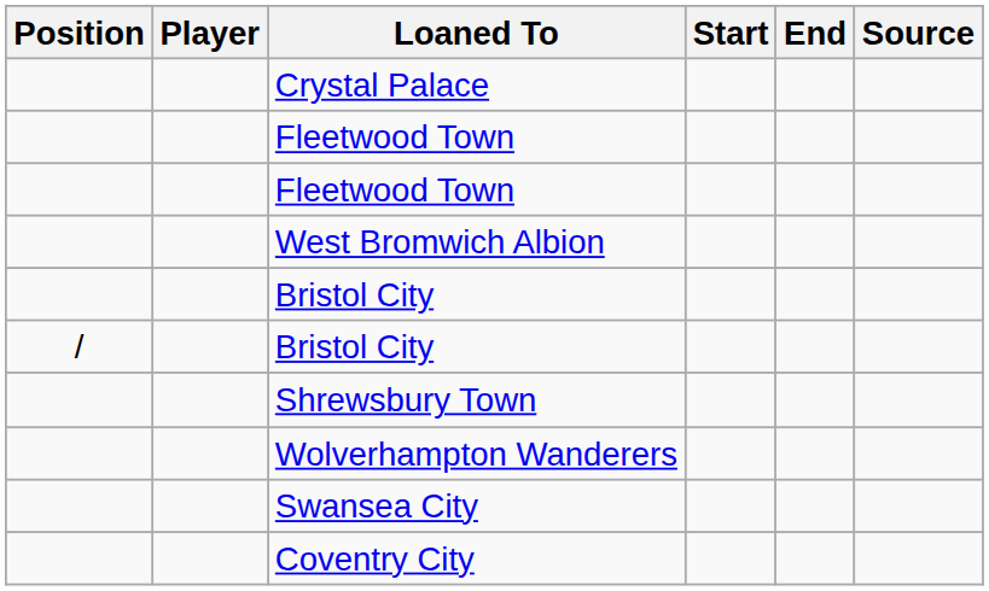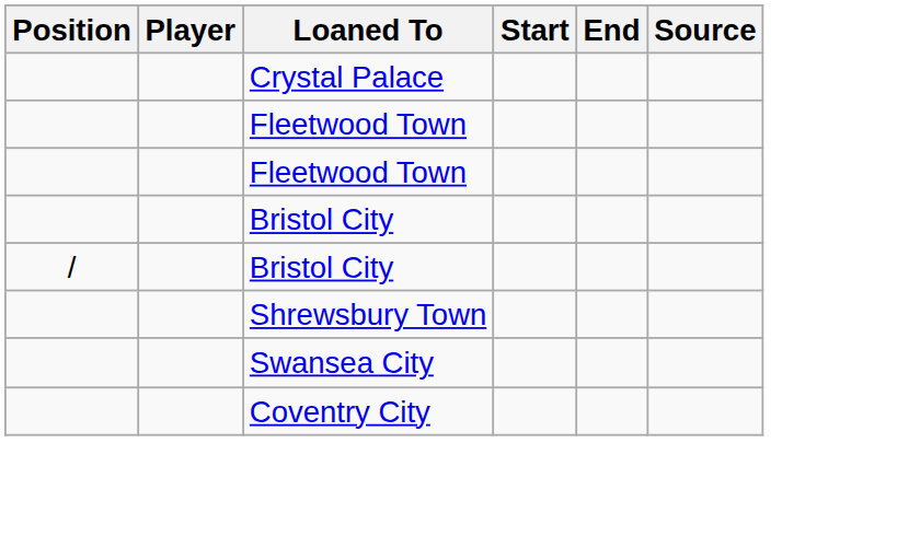- row: West Bromwich Albion
- row: Wolverhampton Wanderers
